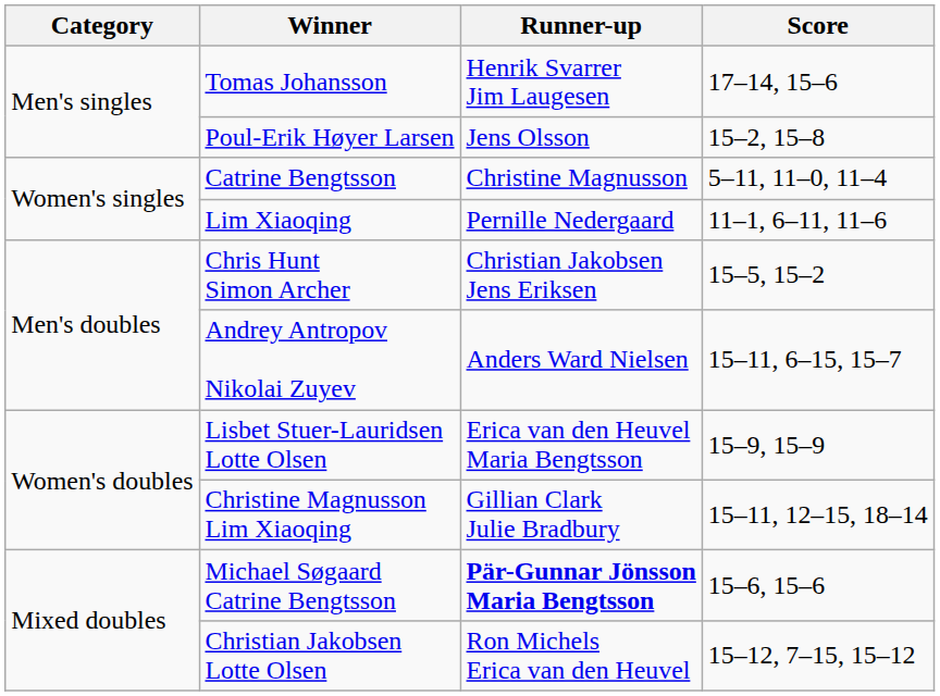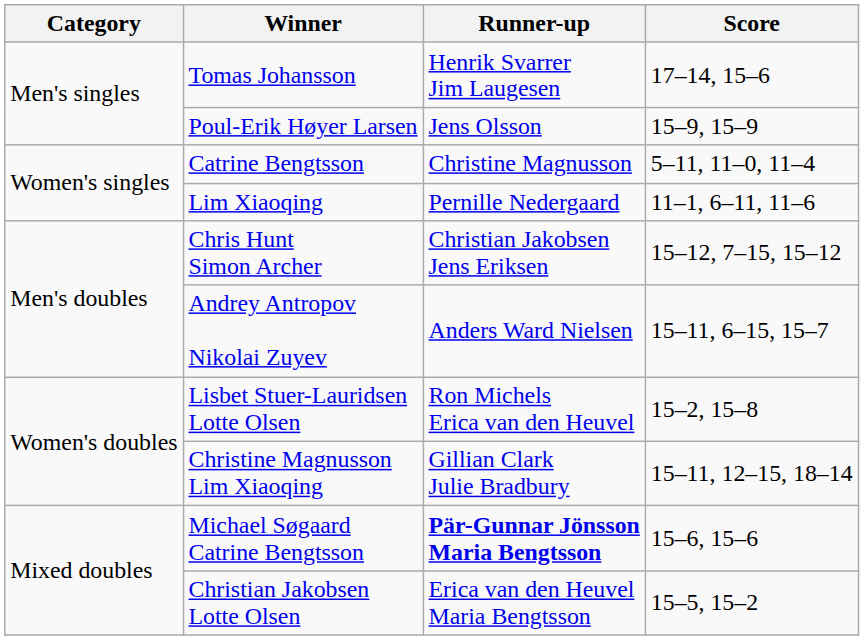Poul-Erik Høyer Larsen | Score: 15–2, 15–8 -> 15–9, 15–9
Chris Hunt Simon Archer | Score: 15–5, 15–2 -> 15–12, 7–15, 15–12
Lisbet Stuer-Lauridsen Lotte Olsen | Runner-up: Erica van den Heuvel Maria Bengtsson -> Ron Michels Erica van den Heuvel
Lisbet Stuer-Lauridsen Lotte Olsen | Score: 15–9, 15–9 -> 15–2, 15–8
Christian Jakobsen Lotte Olsen | Runner-up: Ron Michels Erica van den Heuvel -> Erica van den Heuvel Maria Bengtsson
Christian Jakobsen Lotte Olsen | Score: 15–12, 7–15, 15–12 -> 15–5, 15–2
